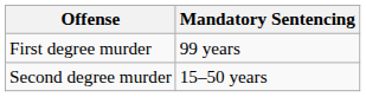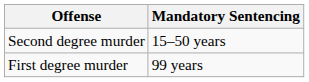rows swapped: Second degree murder <-> First degree murder
